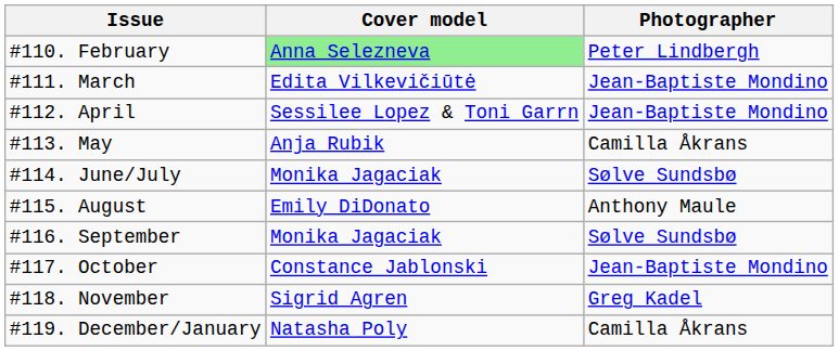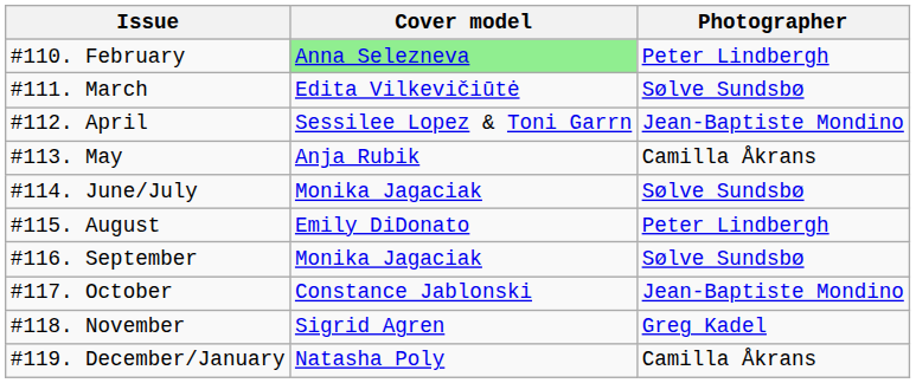#111. March | Photographer: Jean-Baptiste Mondino -> Sølve Sundsbø
#115. August | Photographer: Anthony Maule -> Peter Lindbergh
